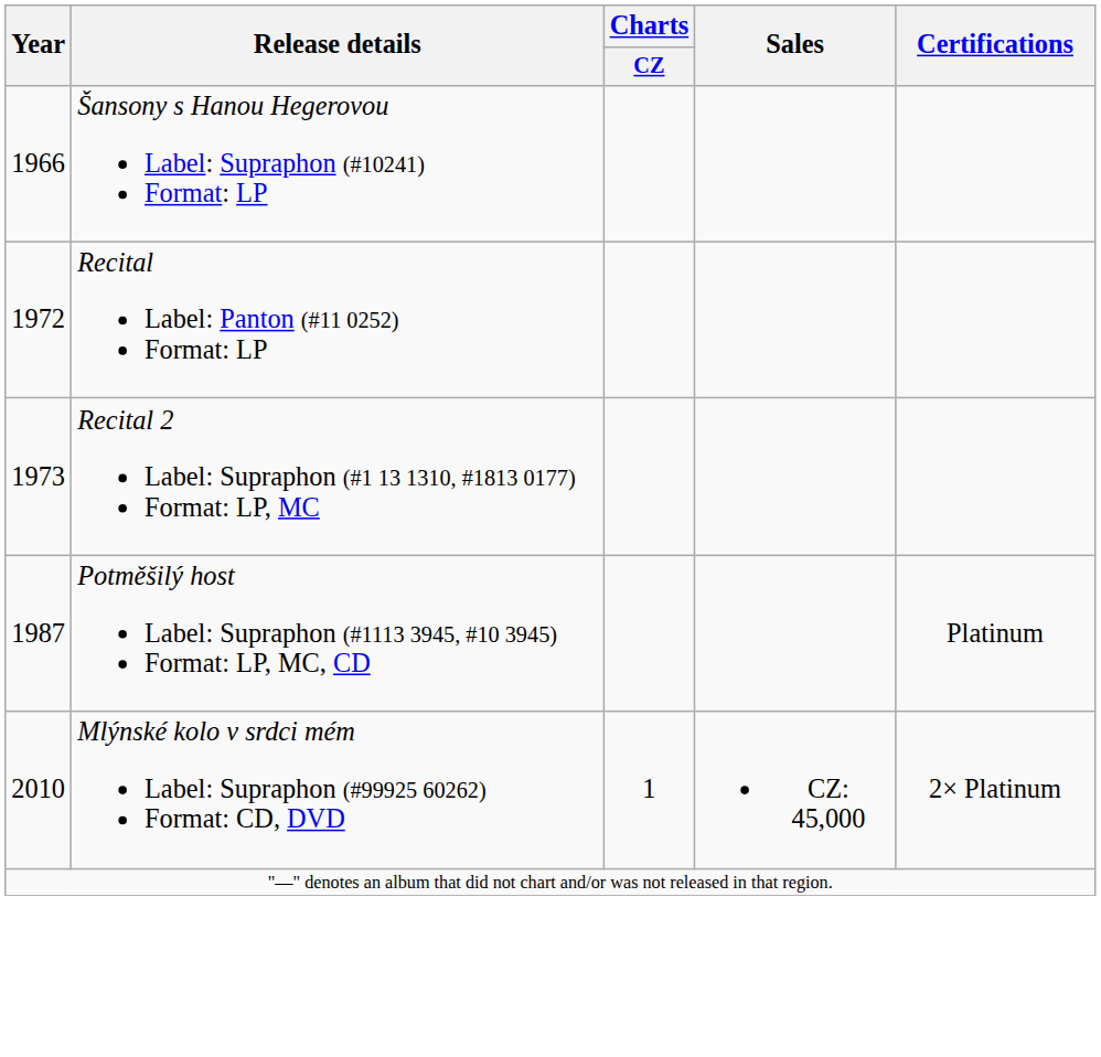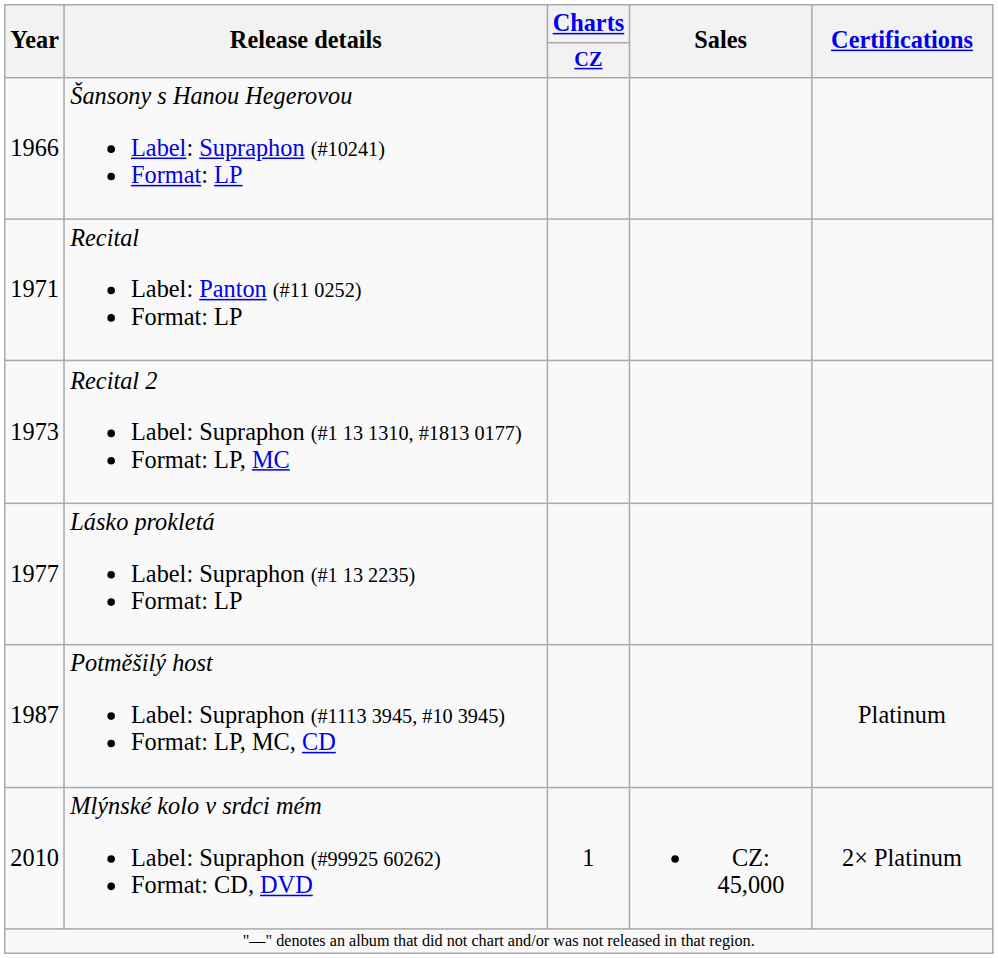Recital Label: Panton (#11 0252) Format: LP | Year: 1972 -> 1971
+ row: 1977 | Lásko prokletá Label: Supraphon (#1 13 2235) Format: LP
